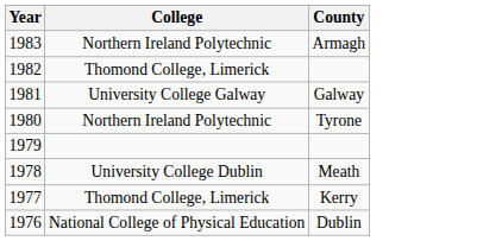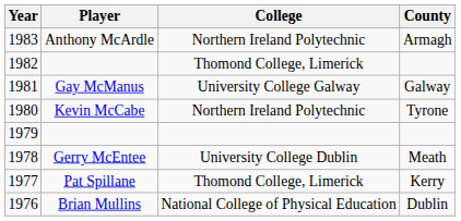+ column: Player | Anthony McArdle | Gay McManus | Kevin McCabe | Gerry McEntee | Pat Spillane | Brian Mullins
